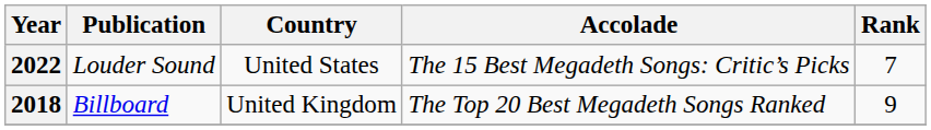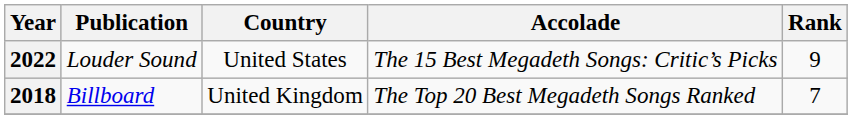2022 | Rank: 7 -> 9
2018 | Rank: 9 -> 7
